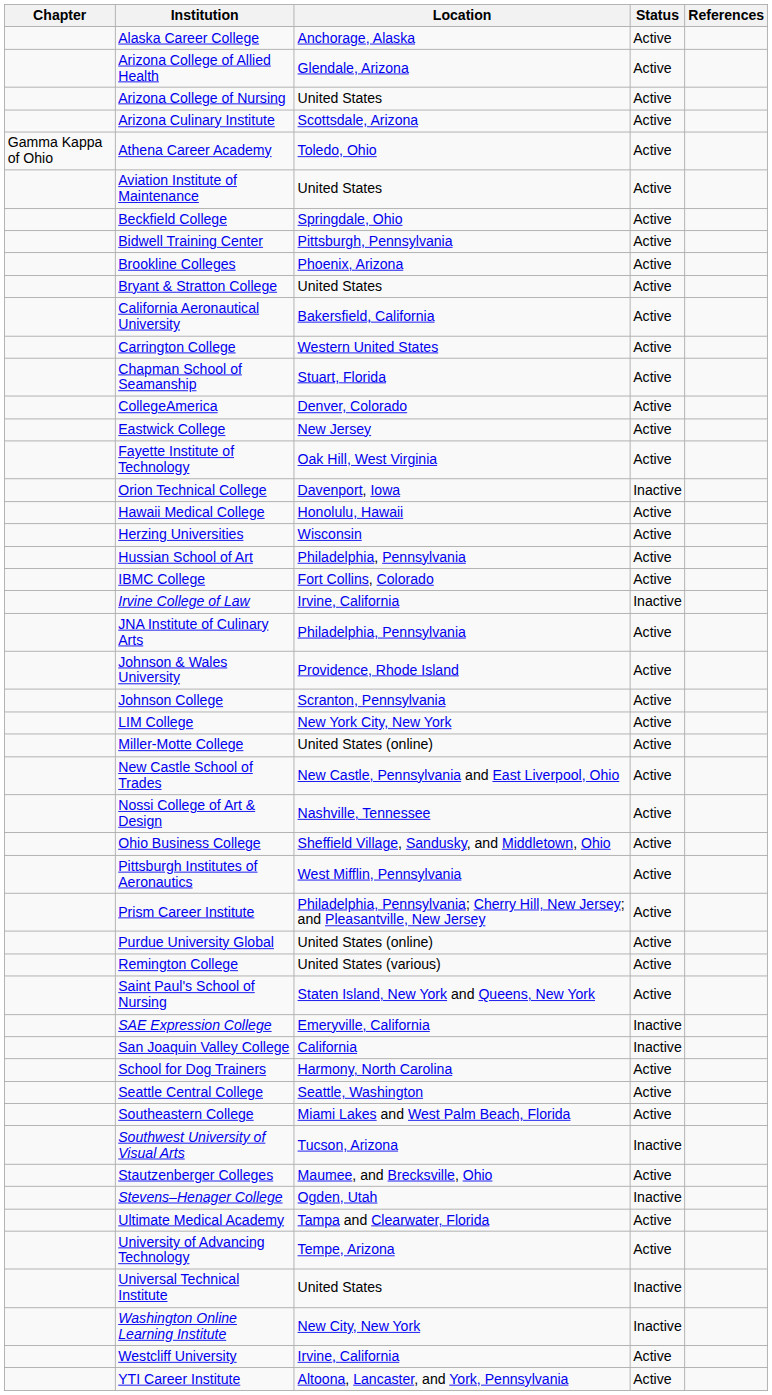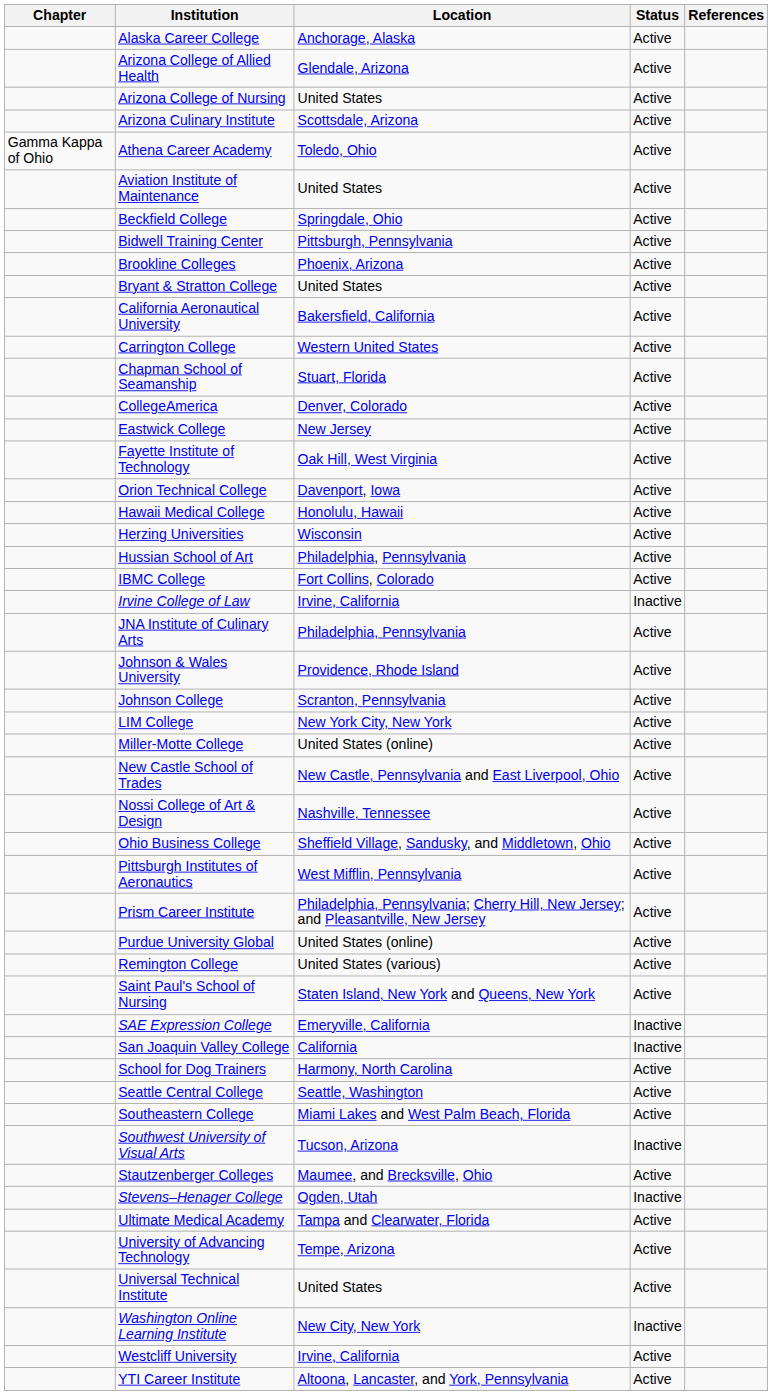Orion Technical College | Status: Inactive -> Active
Universal Technical Institute | Status: Inactive -> Active
